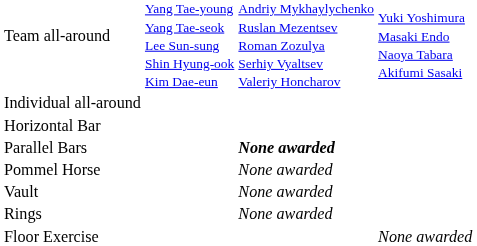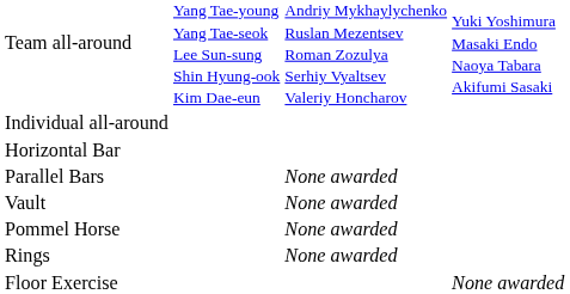Parallel Bars | column 3: bold -> normal
rows swapped: Vault <-> Pommel Horse
